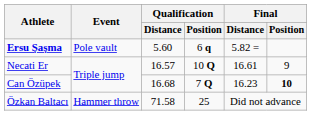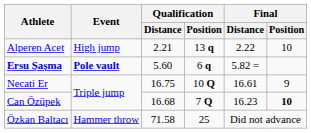+ row: Alperen Acet | High jump | 2.21 | 13 q | 2.22 | 10
Ersu Şaşma | Event: normal -> bold
Necati Er | Qualification / Distance: 16.57 -> 16.75
